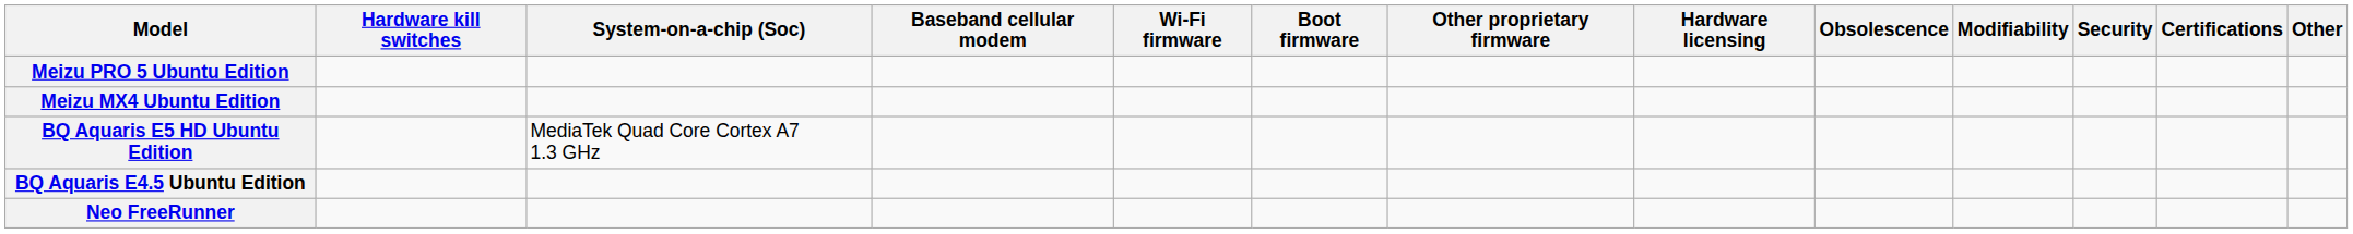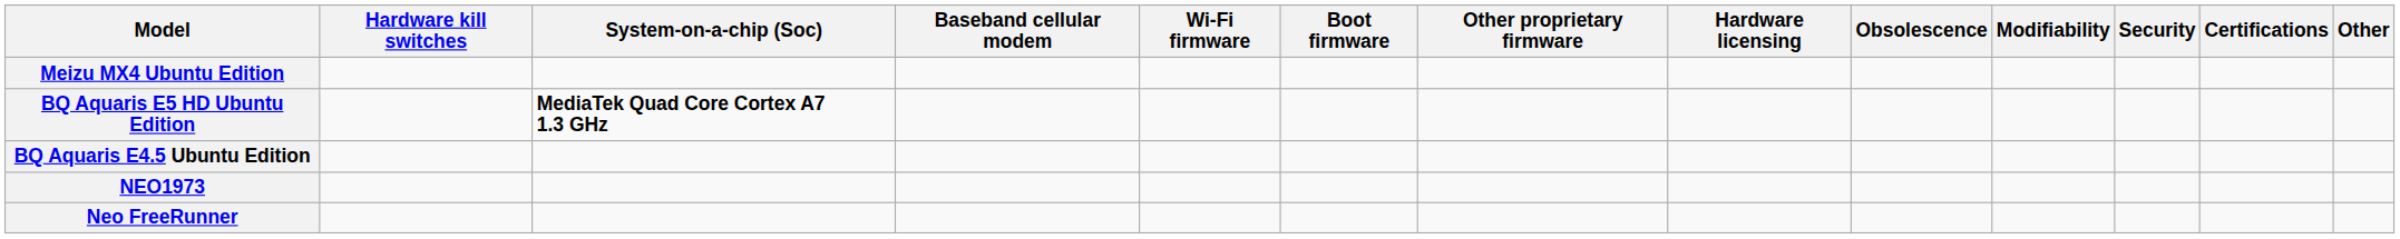- row: Meizu PRO 5 Ubuntu Edition
BQ Aquaris E5 HD Ubuntu Edition | System-on-a-chip (Soc): normal -> bold
+ row: NEO1973
